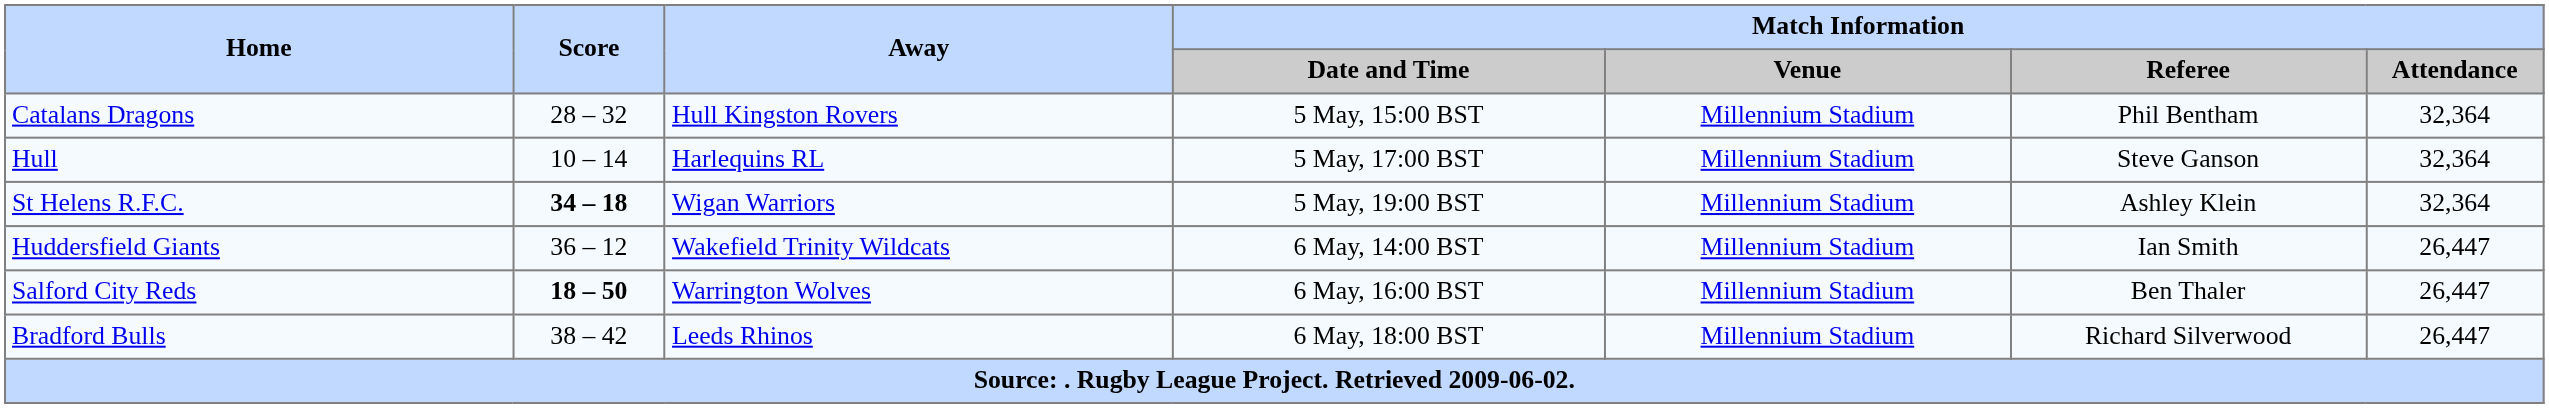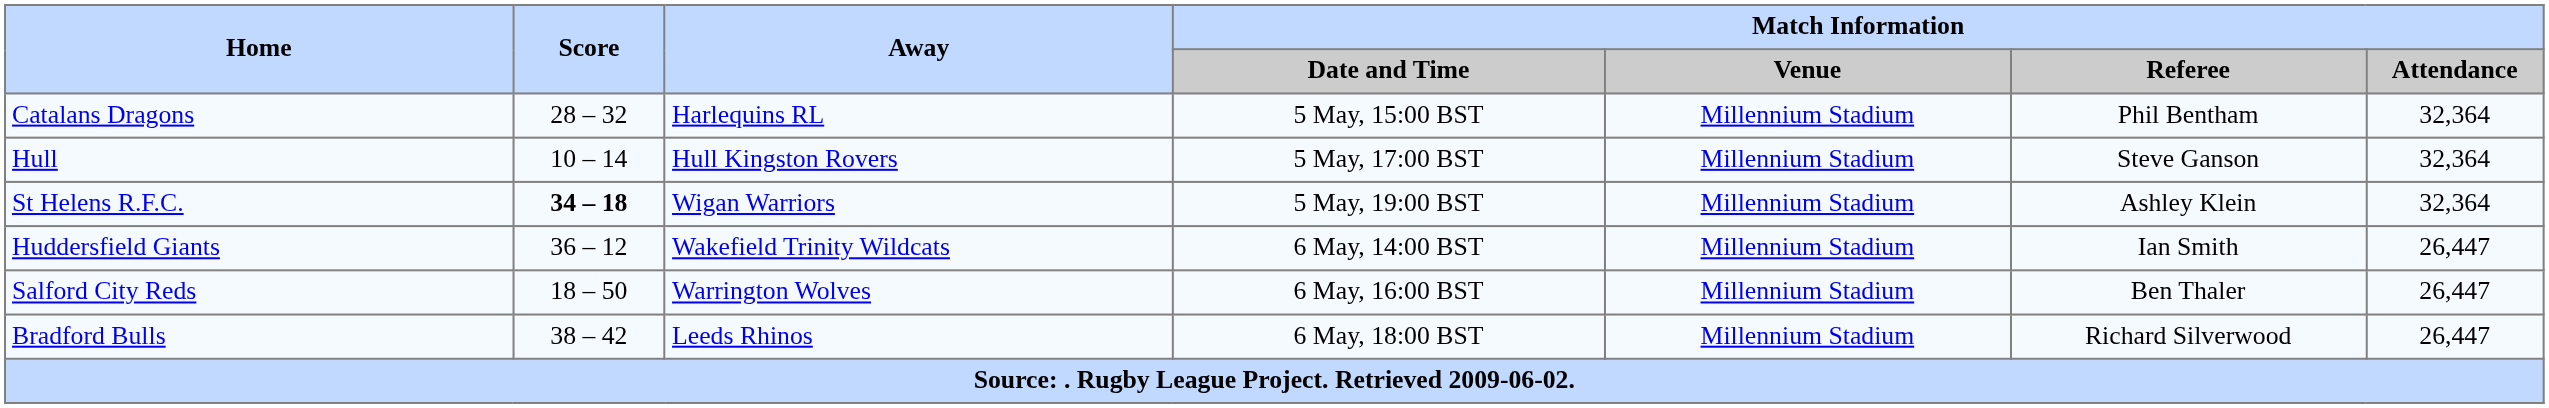Catalans Dragons | Away: Hull Kingston Rovers -> Harlequins RL
Hull | Away: Harlequins RL -> Hull Kingston Rovers
Salford City Reds | Score: bold -> normal
